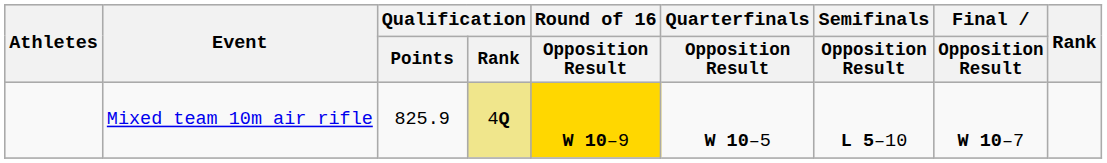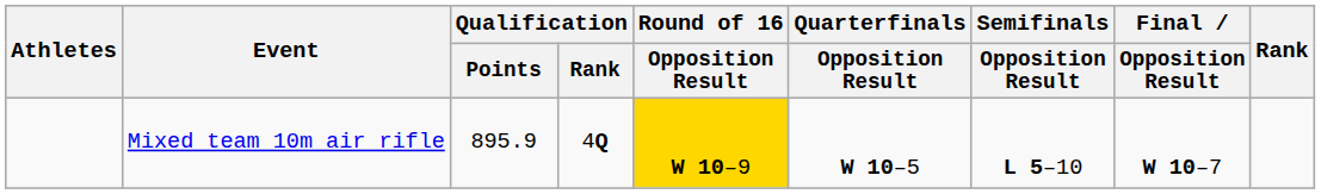Mixed team 10m air rifle | Qualification / Points: 825.9 -> 895.9
Mixed team 10m air rifle | Qualification / Rank: khaki background -> no background
